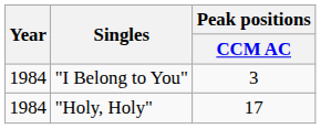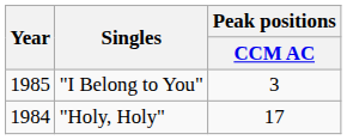"I Belong to You" | Year: 1984 -> 1985
